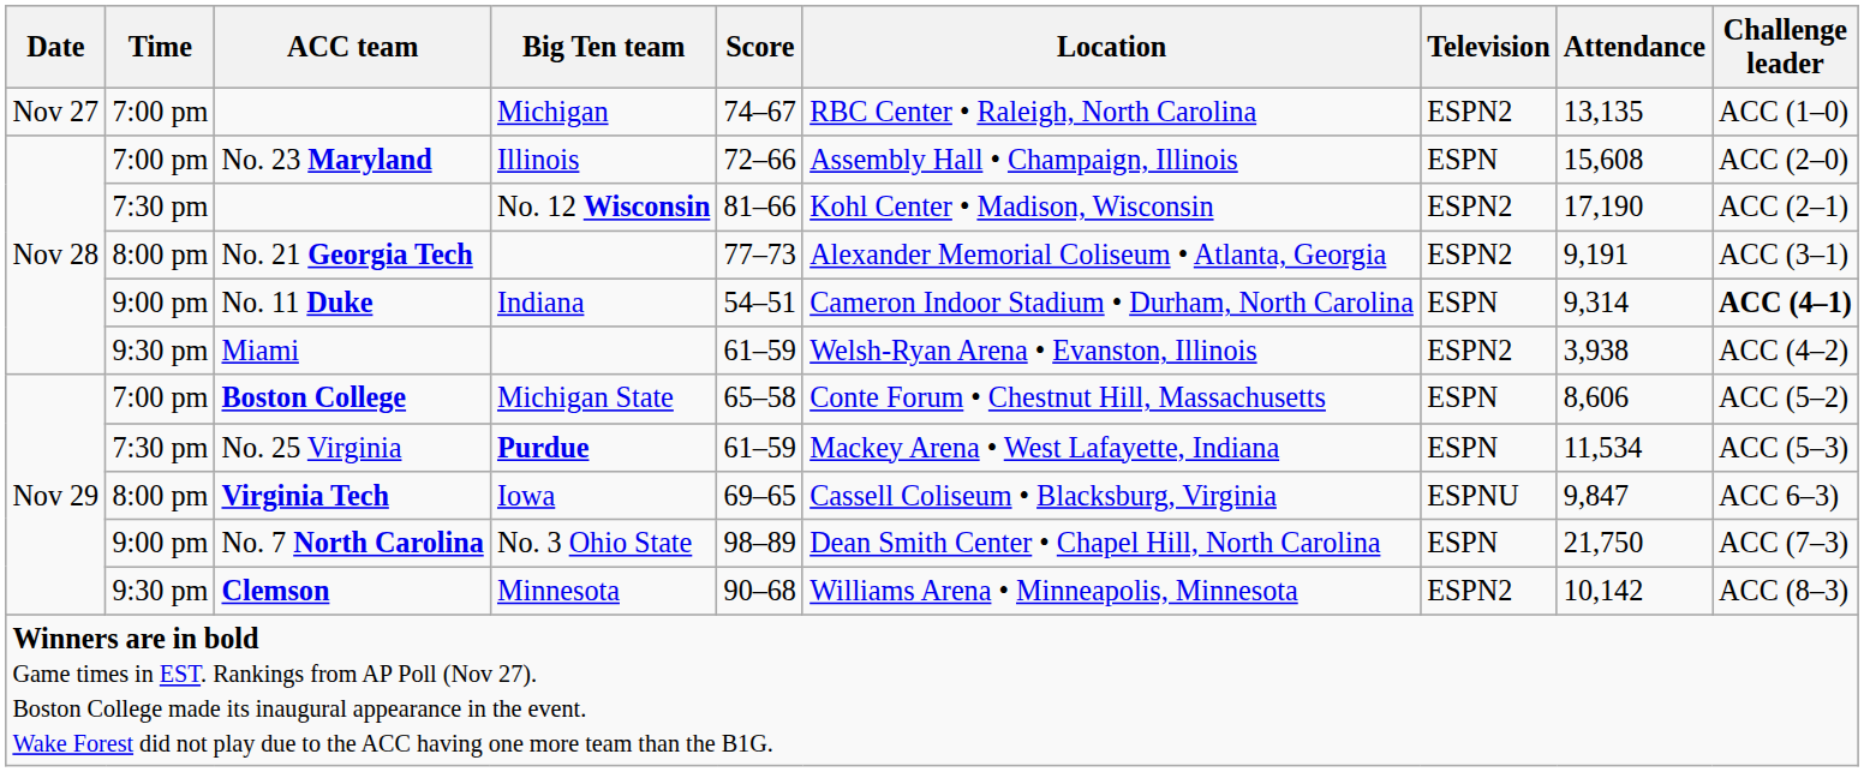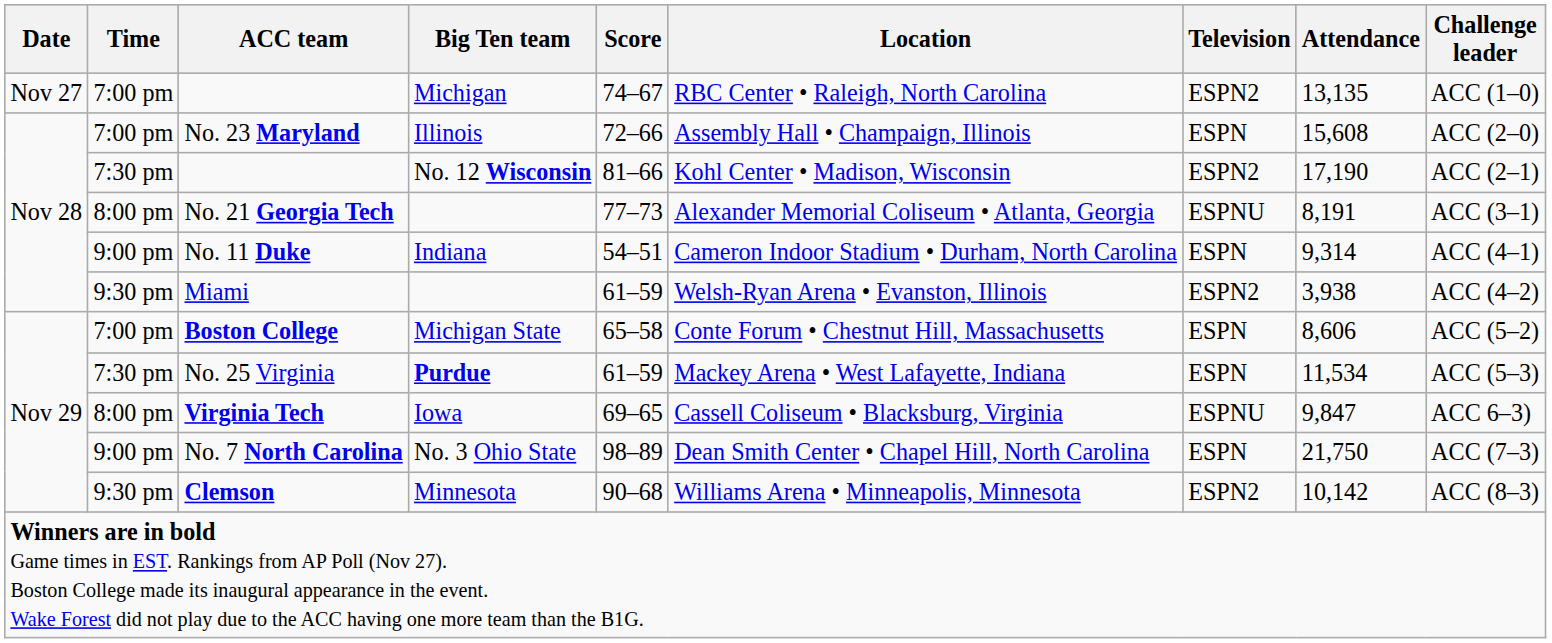No. 21 Georgia Tech | Television: ESPN2 -> ESPNU
No. 21 Georgia Tech | Attendance: 9,191 -> 8,191
No. 11 Duke | Challenge leader: bold -> normal
